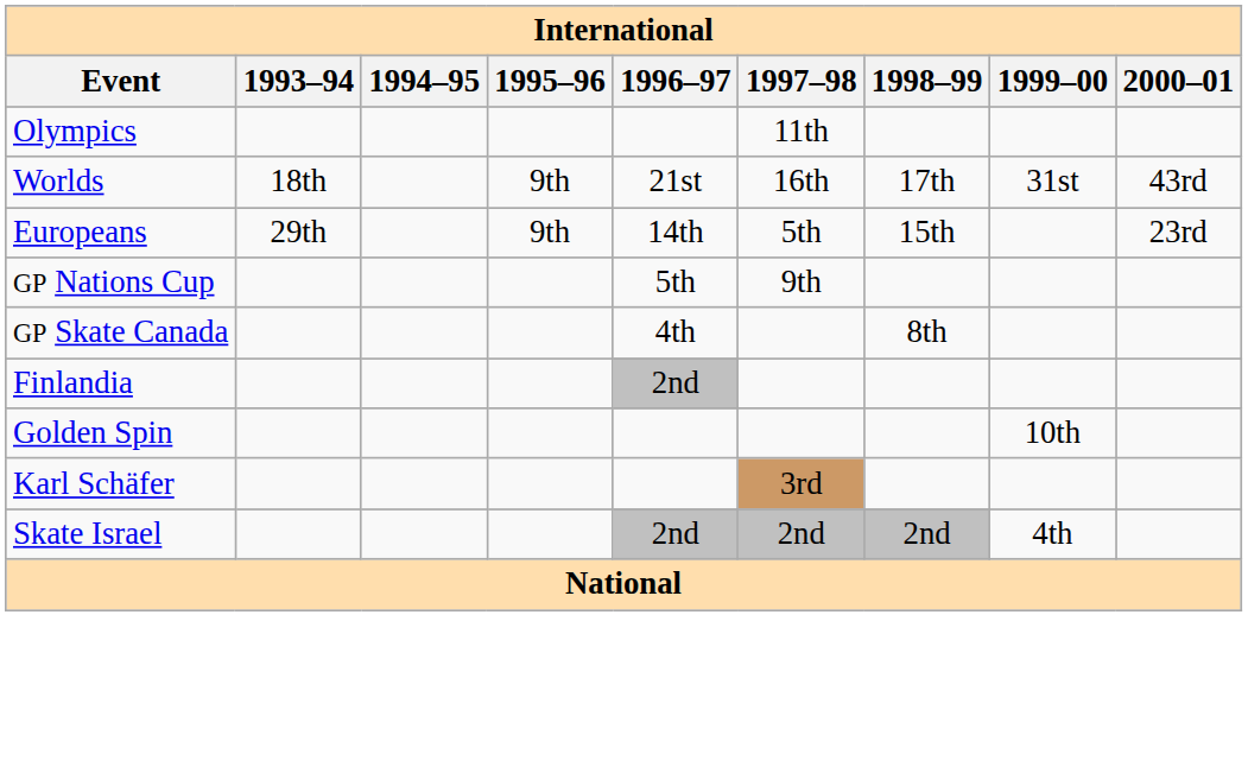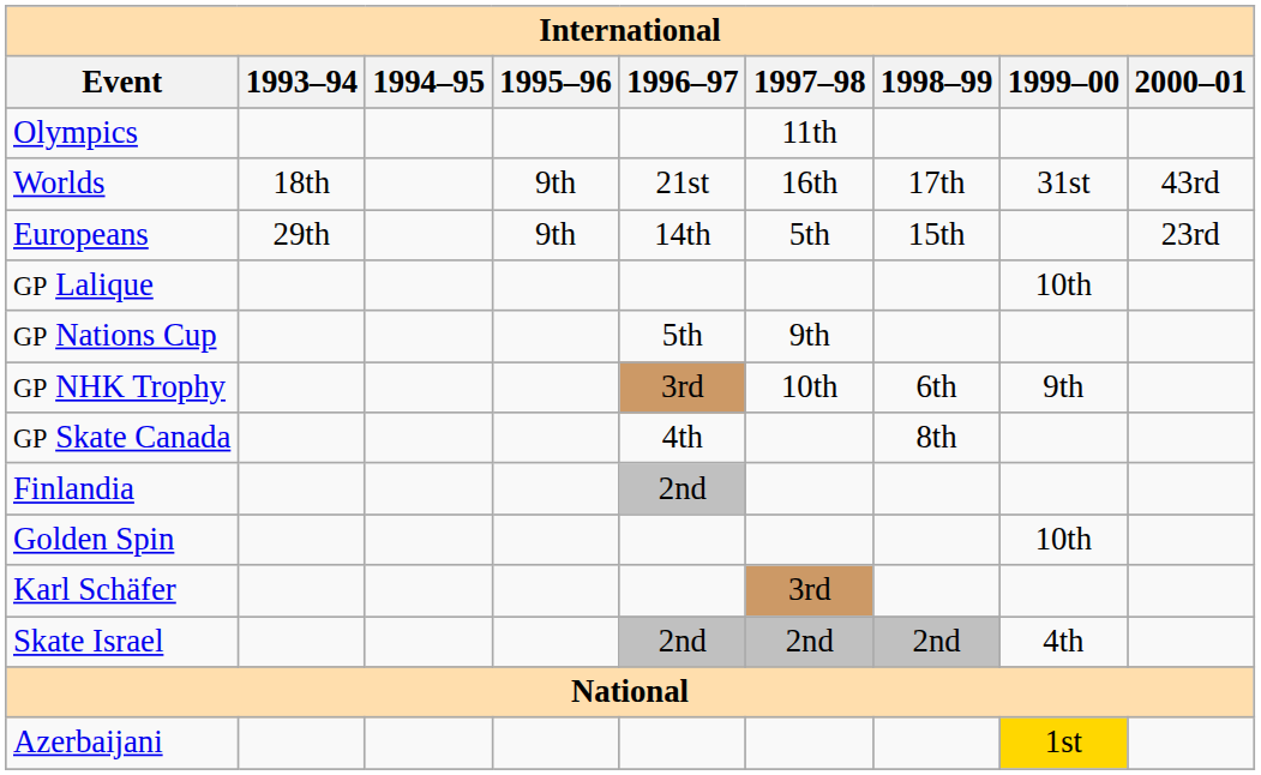+ row: GP Lalique | 10th
+ row: GP NHK Trophy | 3rd | 10th | 6th | 9th
+ row: Azerbaijani | 1st
